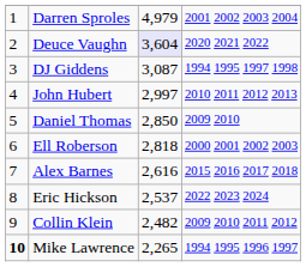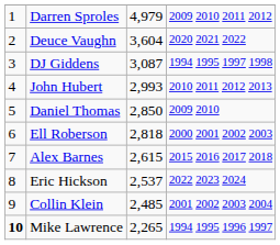Darren Sproles | column 4: 2001 2002 2003 2004 -> 2009 2010 2011 2012
Deuce Vaughn | column 3: lavender background -> no background
John Hubert | column 3: 2,997 -> 2,993
Alex Barnes | column 3: 2,616 -> 2,615
Collin Klein | column 3: 2,482 -> 2,485
Collin Klein | column 4: 2009 2010 2011 2012 -> 2001 2002 2003 2004
